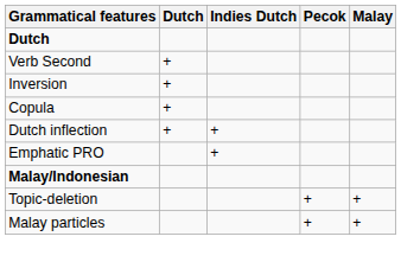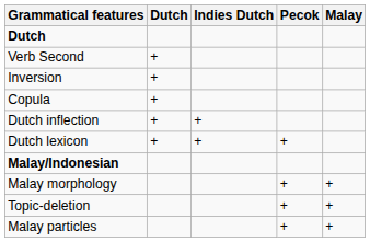+ row: Dutch lexicon | + | + | +
- row: Emphatic PRO | +
+ row: Malay morphology | + | +
